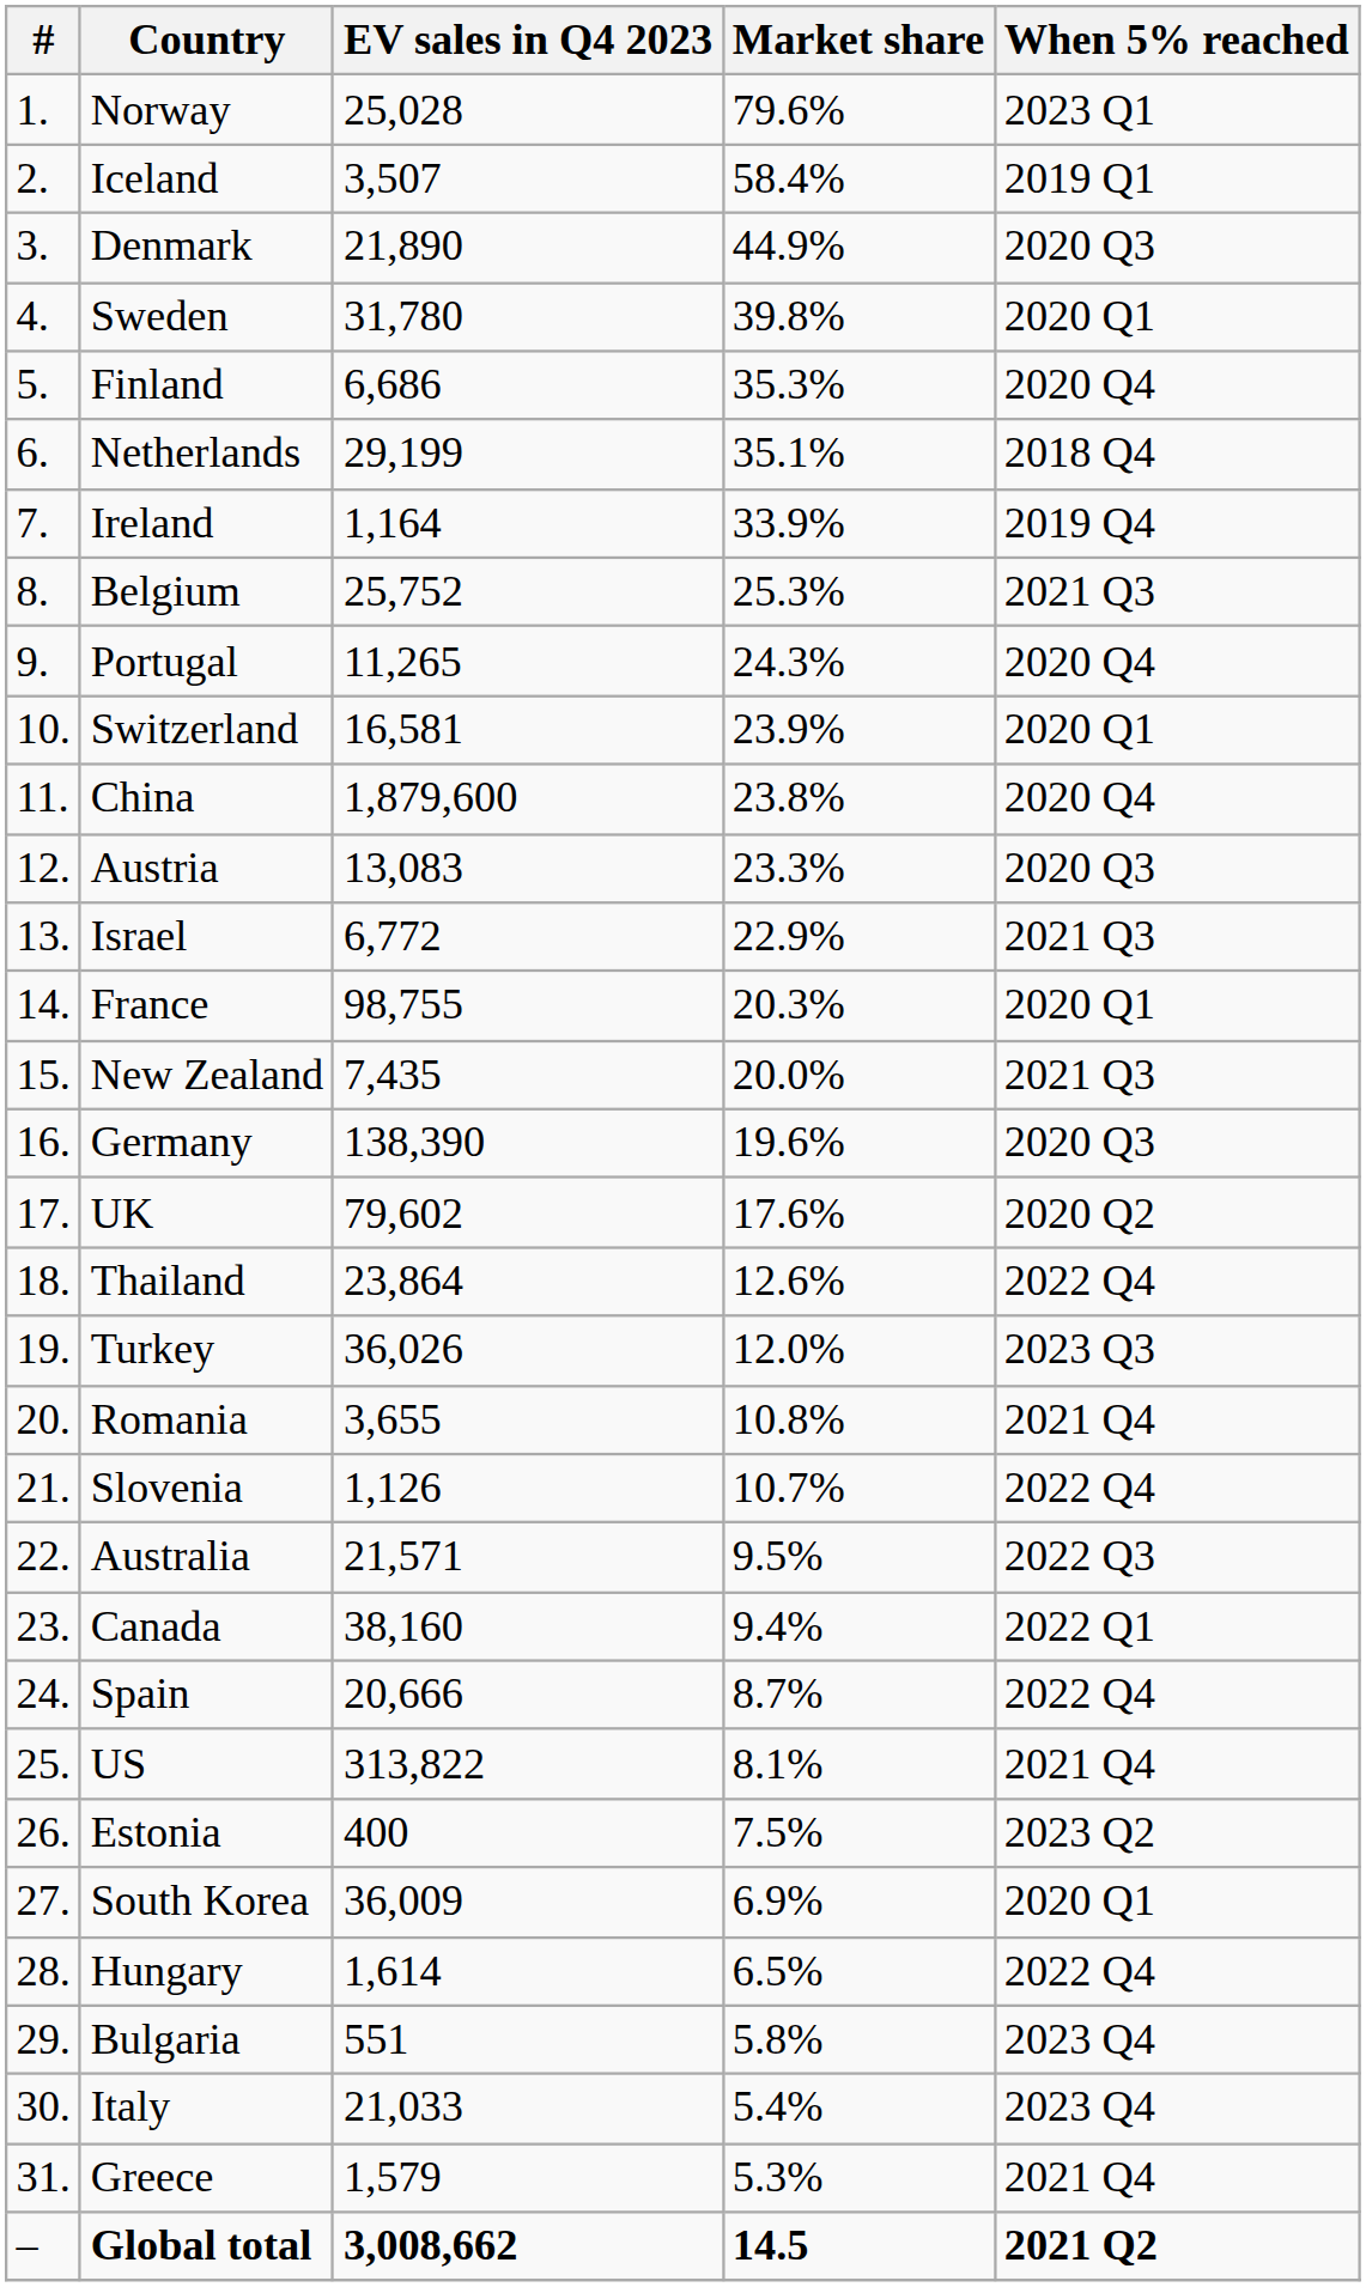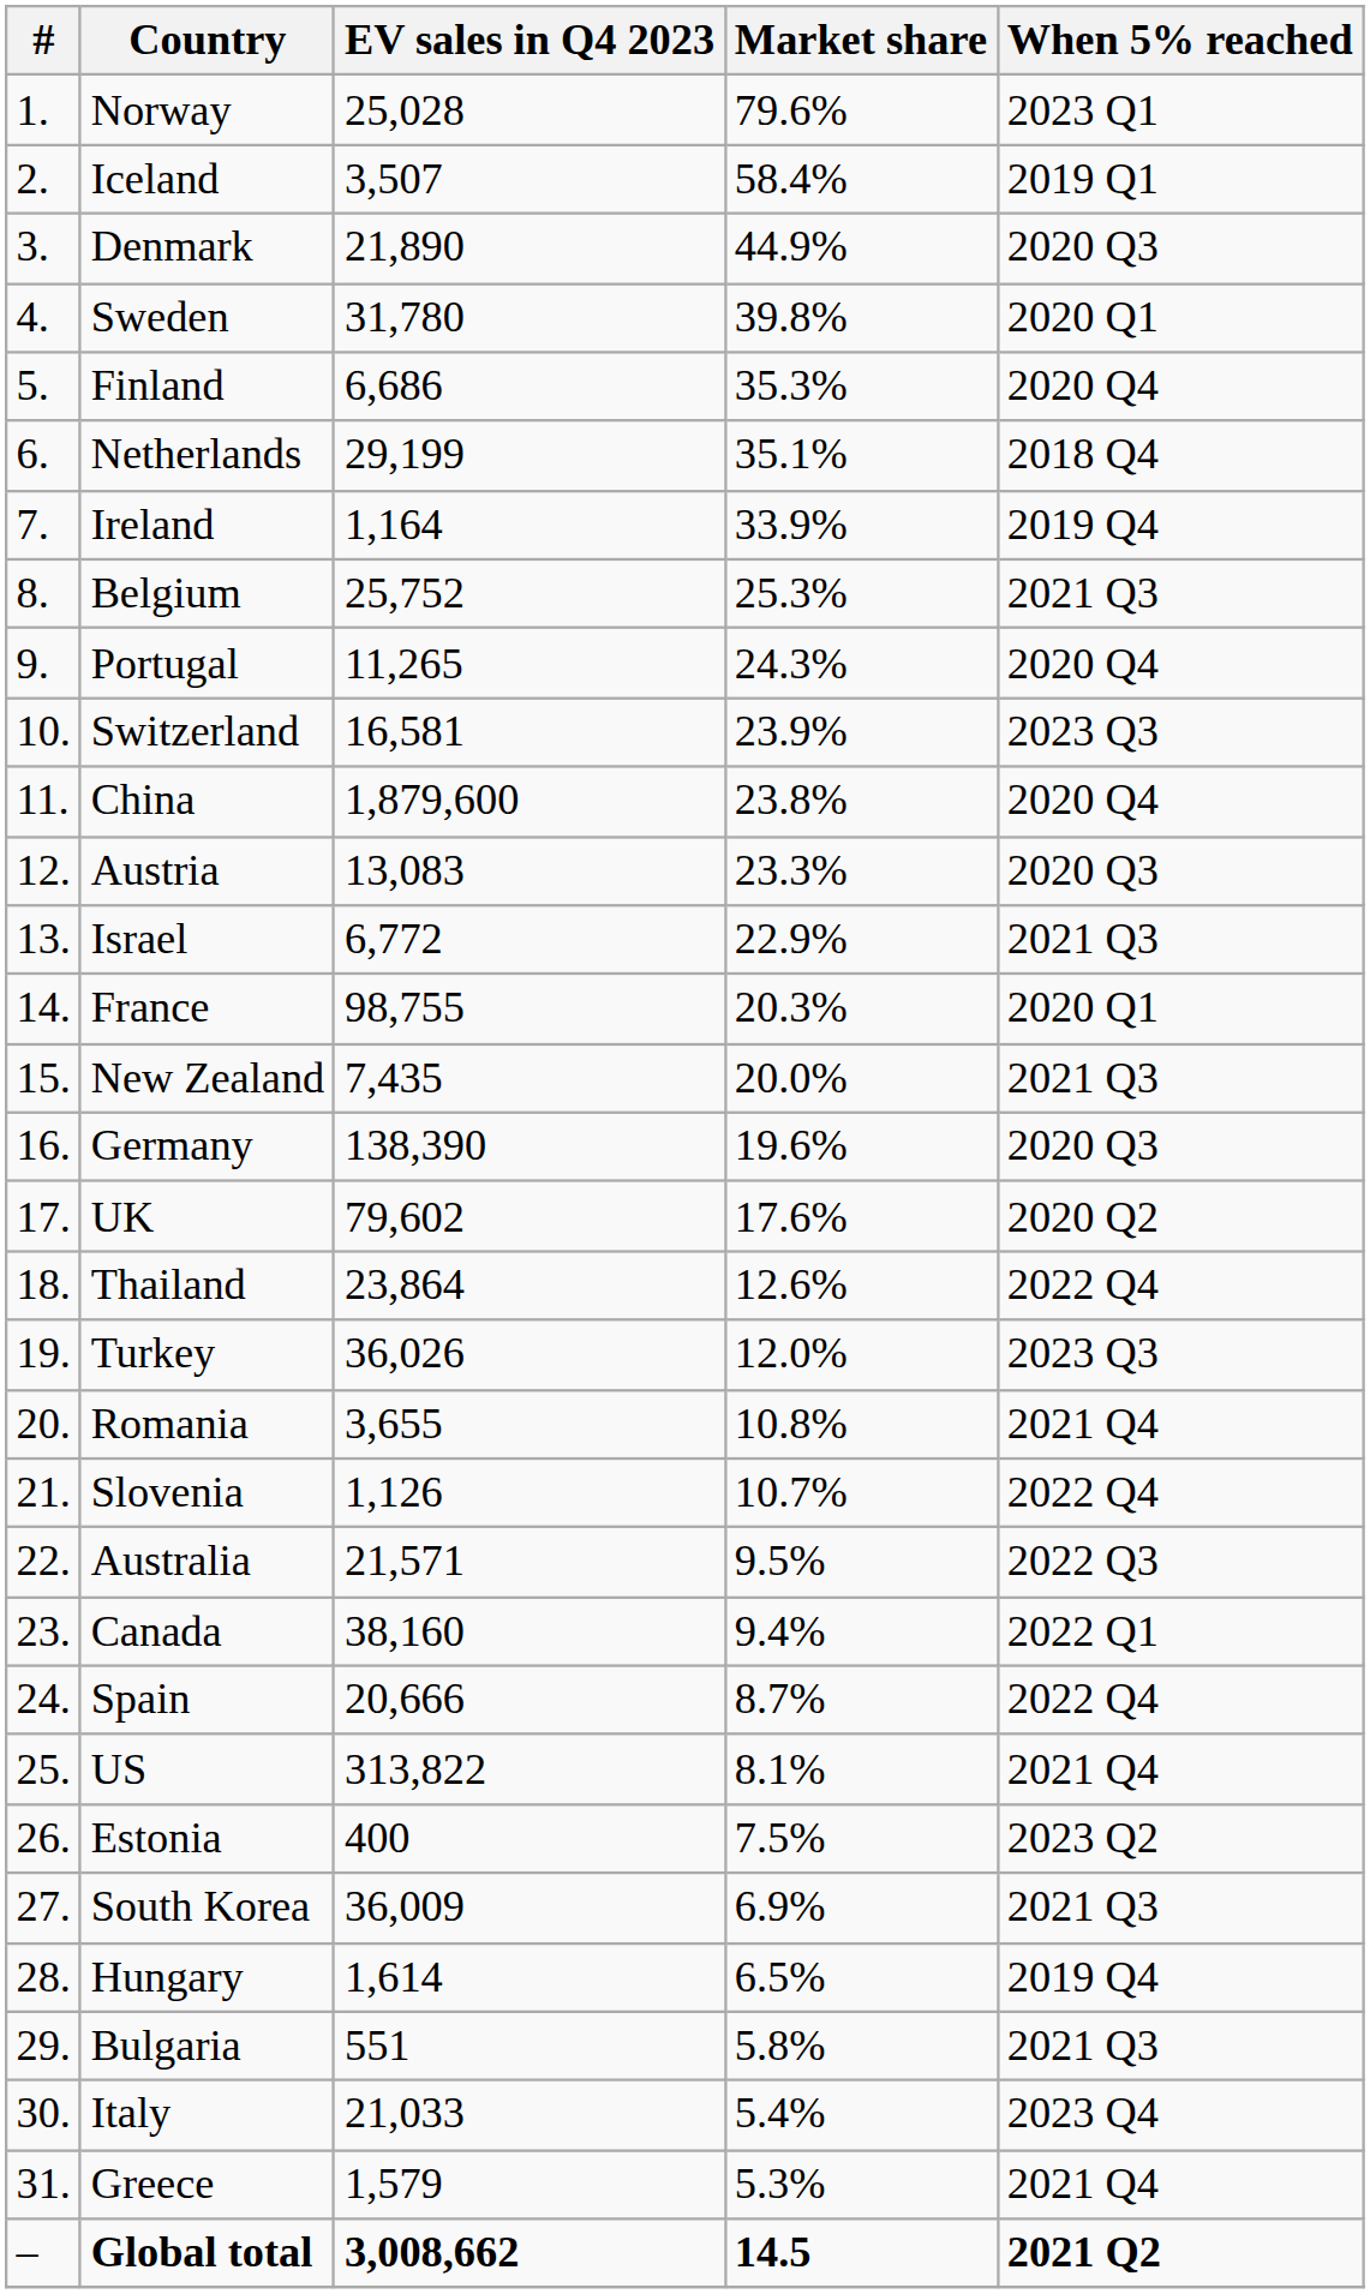Switzerland | When 5% reached: 2020 Q1 -> 2023 Q3
South Korea | When 5% reached: 2020 Q1 -> 2021 Q3
Hungary | When 5% reached: 2022 Q4 -> 2019 Q4
Bulgaria | When 5% reached: 2023 Q4 -> 2021 Q3
